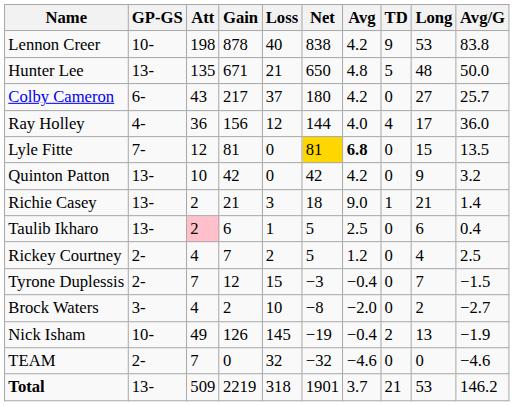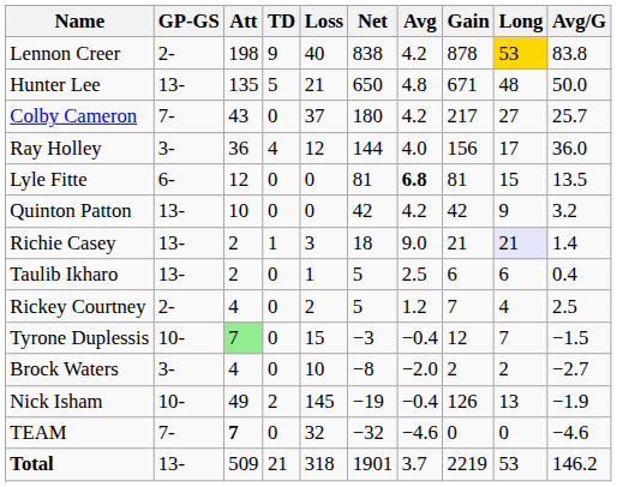columns swapped: Gain <-> TD
Lennon Creer | GP-GS: 10- -> 2-
Lennon Creer | Long: no background -> gold background
Colby Cameron | GP-GS: 6- -> 7-
Ray Holley | GP-GS: 4- -> 3-
Lyle Fitte | GP-GS: 7- -> 6-
Lyle Fitte | Net: gold background -> no background
Richie Casey | Long: no background -> lavender background
Taulib Ikharo | Att: pink background -> no background
Tyrone Duplessis | GP-GS: 2- -> 10-
Tyrone Duplessis | Att: no background -> lightgreen background
TEAM | GP-GS: 2- -> 7-
TEAM | Att: normal -> bold
